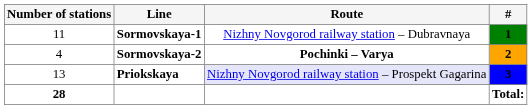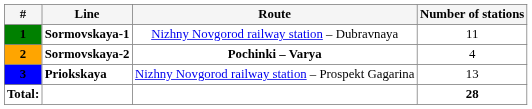columns swapped: # <-> Number of stations
Priokskaya | Route: lavender background -> no background
